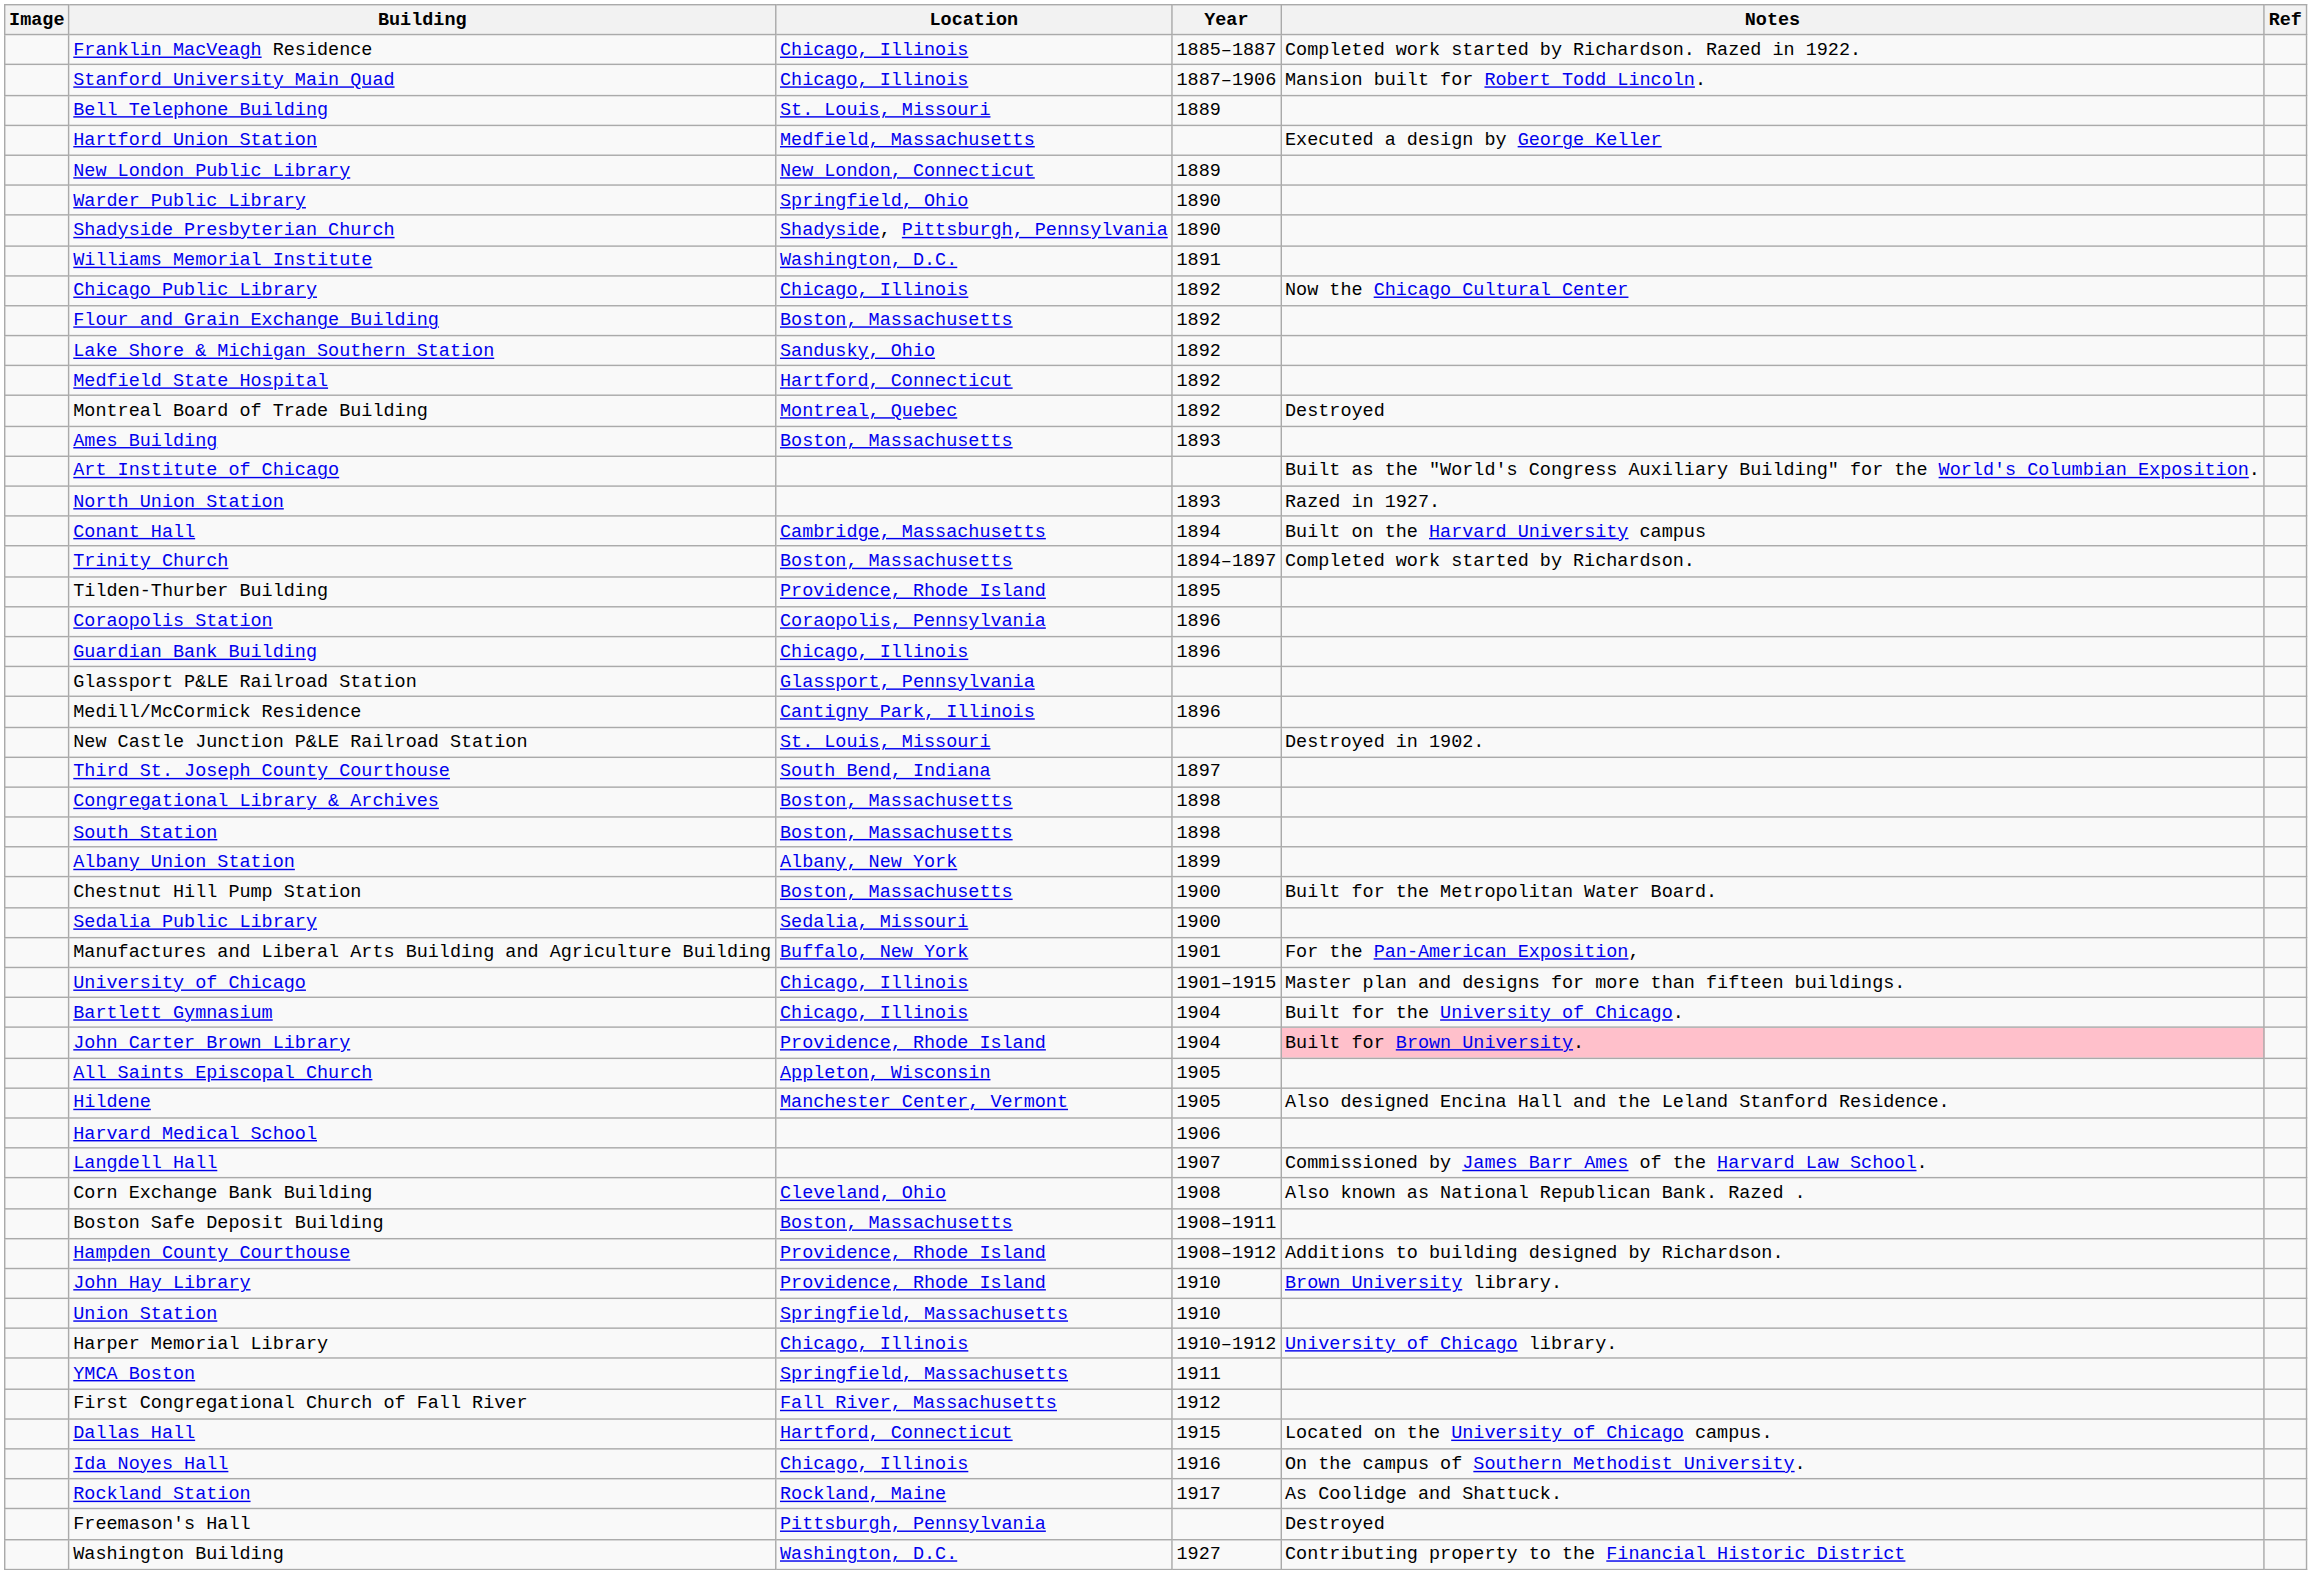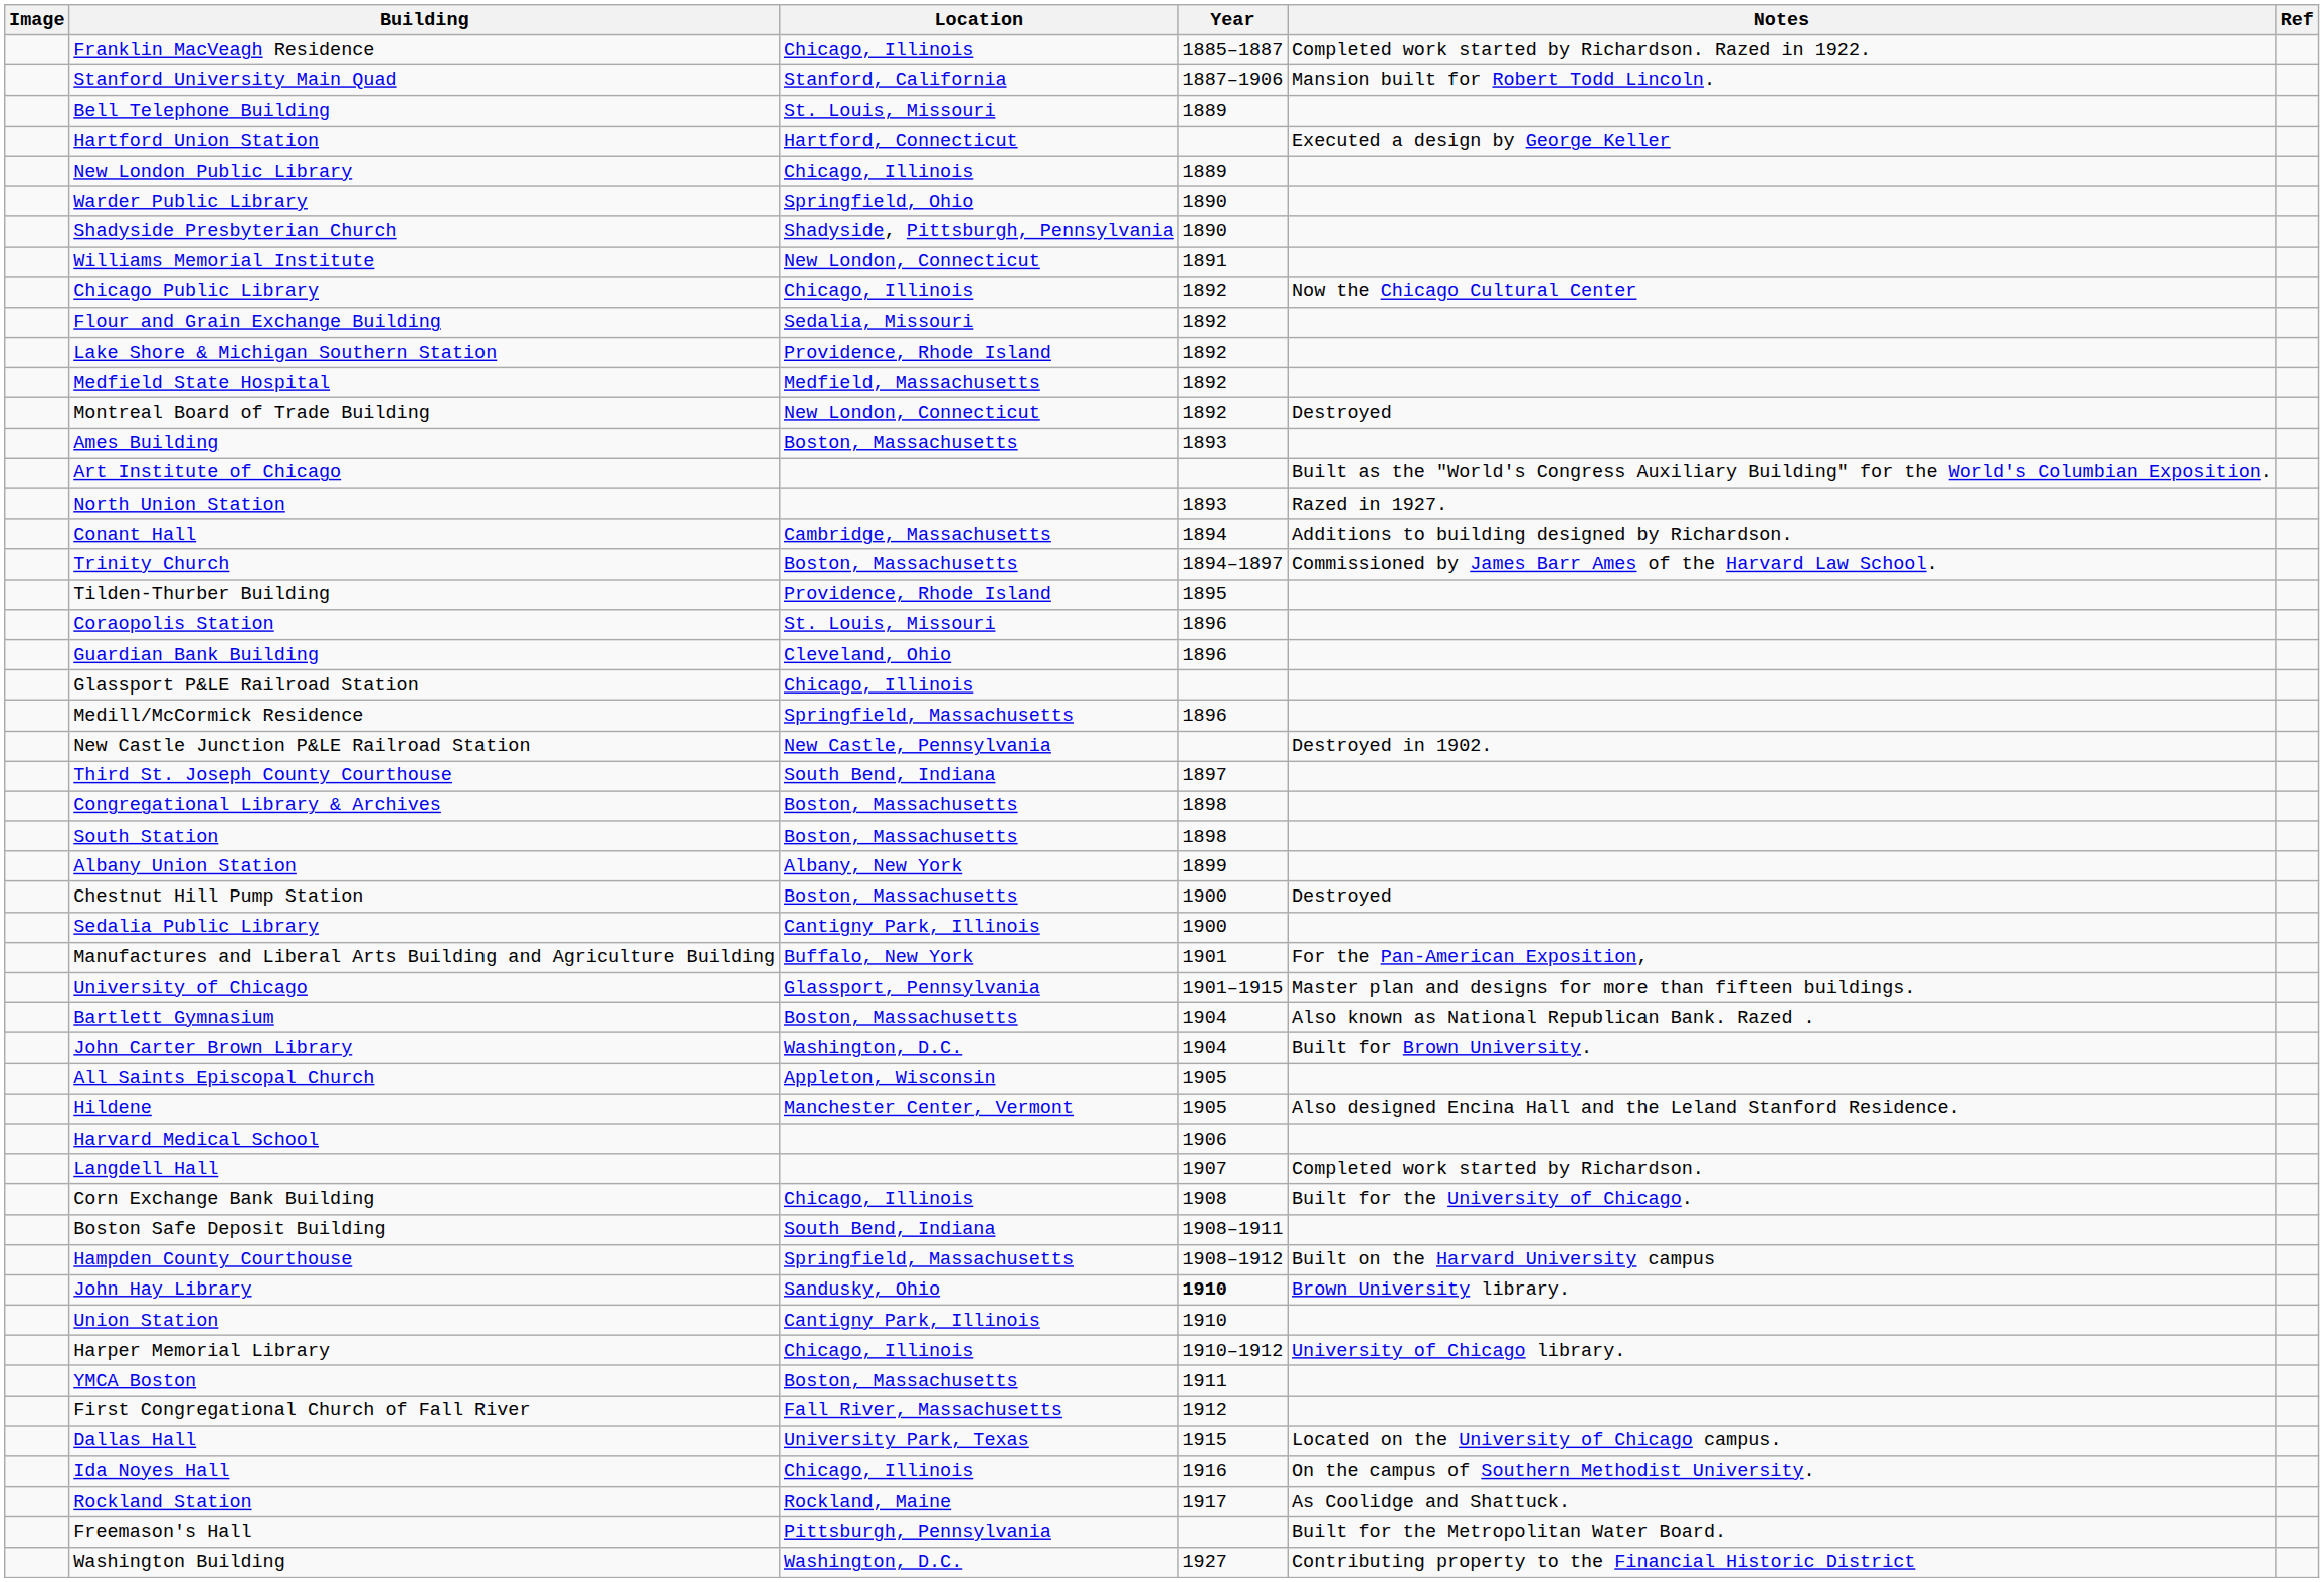Stanford University Main Quad | Location: Chicago, Illinois -> Stanford, California
Hartford Union Station | Location: Medfield, Massachusetts -> Hartford, Connecticut
New London Public Library | Location: New London, Connecticut -> Chicago, Illinois
Williams Memorial Institute | Location: Washington, D.C. -> New London, Connecticut
Flour and Grain Exchange Building | Location: Boston, Massachusetts -> Sedalia, Missouri
Lake Shore & Michigan Southern Station | Location: Sandusky, Ohio -> Providence, Rhode Island
Medfield State Hospital | Location: Hartford, Connecticut -> Medfield, Massachusetts
Montreal Board of Trade Building | Location: Montreal, Quebec -> New London, Connecticut
Conant Hall | Notes: Built on the Harvard University campus -> Additions to building designed by Richardson.
Trinity Church | Notes: Completed work started by Richardson. -> Commissioned by James Barr Ames of the Harvard Law School.
Coraopolis Station | Location: Coraopolis, Pennsylvania -> St. Louis, Missouri
Guardian Bank Building | Location: Chicago, Illinois -> Cleveland, Ohio
Glassport P&LE Railroad Station | Location: Glassport, Pennsylvania -> Chicago, Illinois
Medill/McCormick Residence | Location: Cantigny Park, Illinois -> Springfield, Massachusetts
New Castle Junction P&LE Railroad Station | Location: St. Louis, Missouri -> New Castle, Pennsylvania
Chestnut Hill Pump Station | Notes: Built for the Metropolitan Water Board. -> Destroyed
Sedalia Public Library | Location: Sedalia, Missouri -> Cantigny Park, Illinois
University of Chicago | Location: Chicago, Illinois -> Glassport, Pennsylvania
Bartlett Gymnasium | Location: Chicago, Illinois -> Boston, Massachusetts
Bartlett Gymnasium | Notes: Built for the University of Chicago. -> Also known as National Republican Bank. Razed .
John Carter Brown Library | Location: Providence, Rhode Island -> Washington, D.C.
John Carter Brown Library | Notes: pink background -> no background
Langdell Hall | Notes: Commissioned by James Barr Ames of the Harvard Law School. -> Completed work started by Richardson.
Corn Exchange Bank Building | Location: Cleveland, Ohio -> Chicago, Illinois
Corn Exchange Bank Building | Notes: Also known as National Republican Bank. Razed . -> Built for the University of Chicago.
Boston Safe Deposit Building | Location: Boston, Massachusetts -> South Bend, Indiana
Hampden County Courthouse | Location: Providence, Rhode Island -> Springfield, Massachusetts
Hampden County Courthouse | Notes: Additions to building designed by Richardson. -> Built on the Harvard University campus
John Hay Library | Location: Providence, Rhode Island -> Sandusky, Ohio
John Hay Library | Year: normal -> bold
Union Station | Location: Springfield, Massachusetts -> Cantigny Park, Illinois
YMCA Boston | Location: Springfield, Massachusetts -> Boston, Massachusetts
Dallas Hall | Location: Hartford, Connecticut -> University Park, Texas
Freemason's Hall | Notes: Destroyed -> Built for the Metropolitan Water Board.
